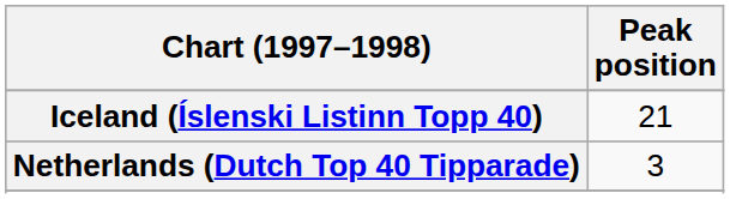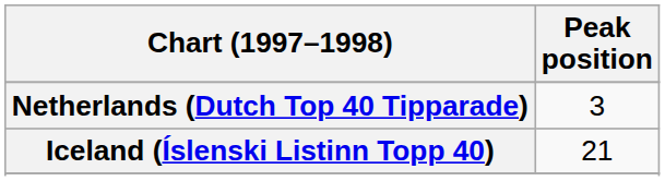rows swapped: Iceland (Íslenski Listinn Topp 40) <-> Netherlands (Dutch Top 40 Tipparade)
